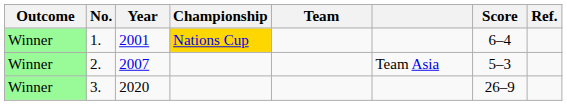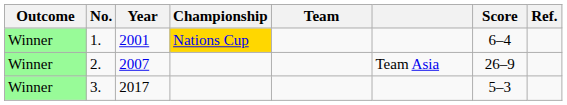2. | Score: 5–3 -> 26–9
3. | Year: 2020 -> 2017
3. | Score: 26–9 -> 5–3
